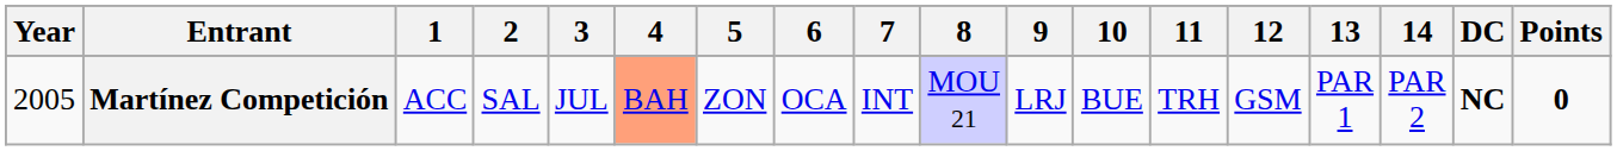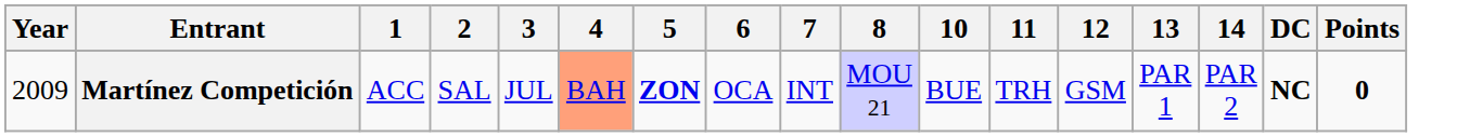- column: 9 | LRJ
Martínez Competición | Year: 2005 -> 2009
Martínez Competición | 5: normal -> bold
